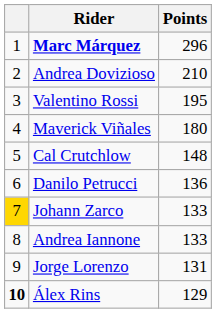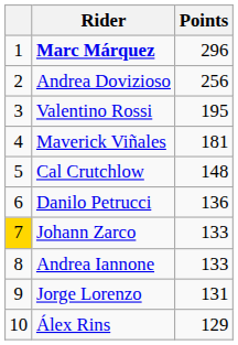Andrea Dovizioso | Points: 210 -> 256
Maverick Viñales | Points: 180 -> 181
Álex Rins | column 1: bold -> normal
